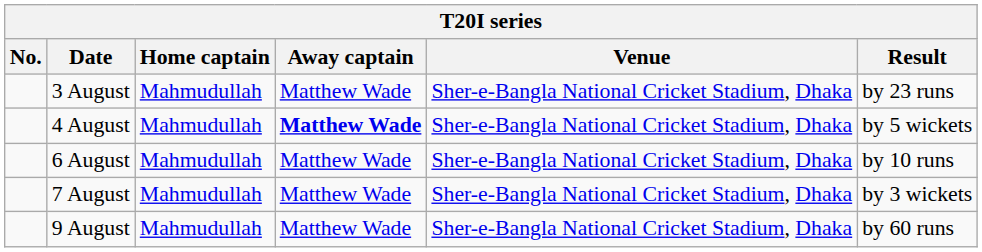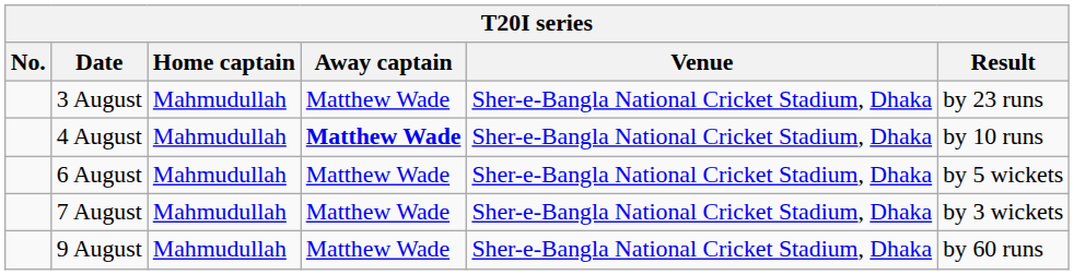4 August | Result: by 5 wickets -> by 10 runs
6 August | Result: by 10 runs -> by 5 wickets
